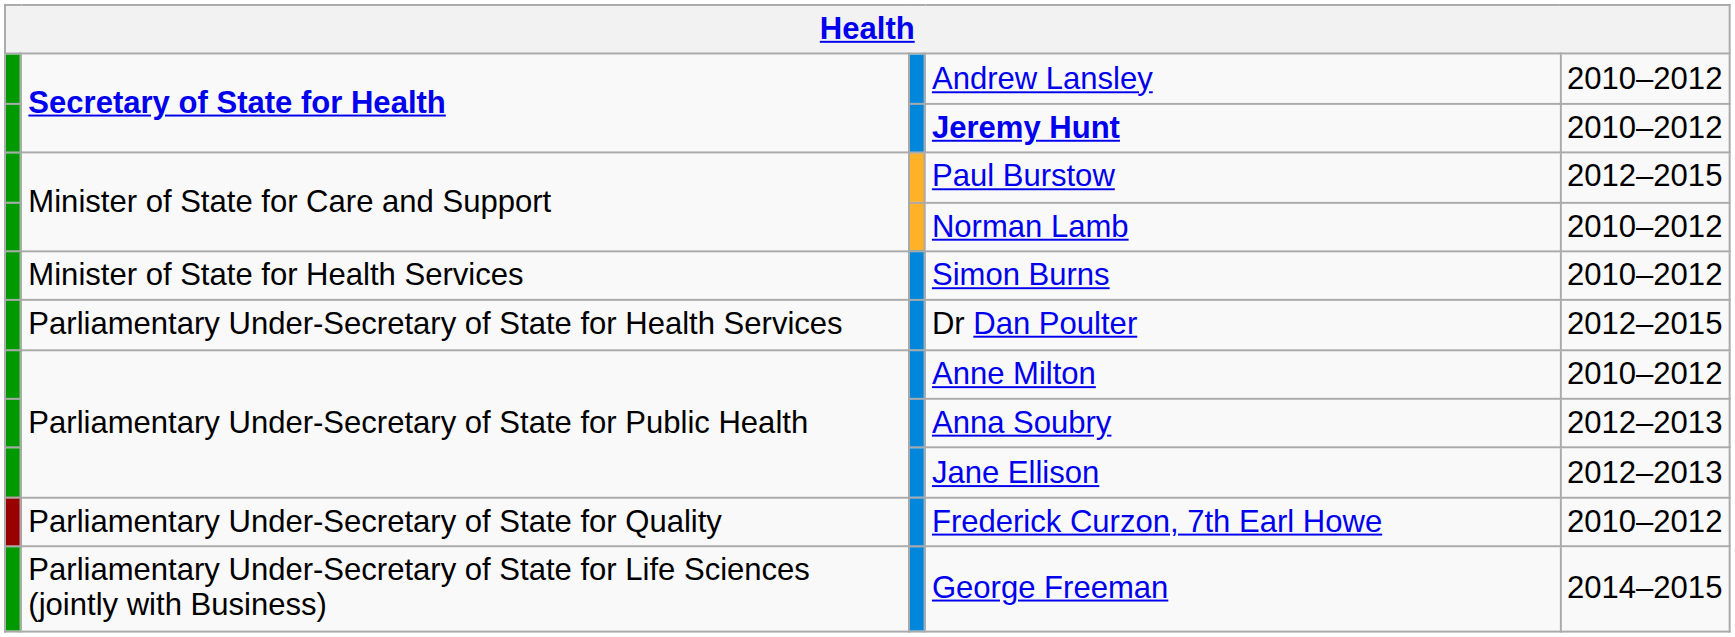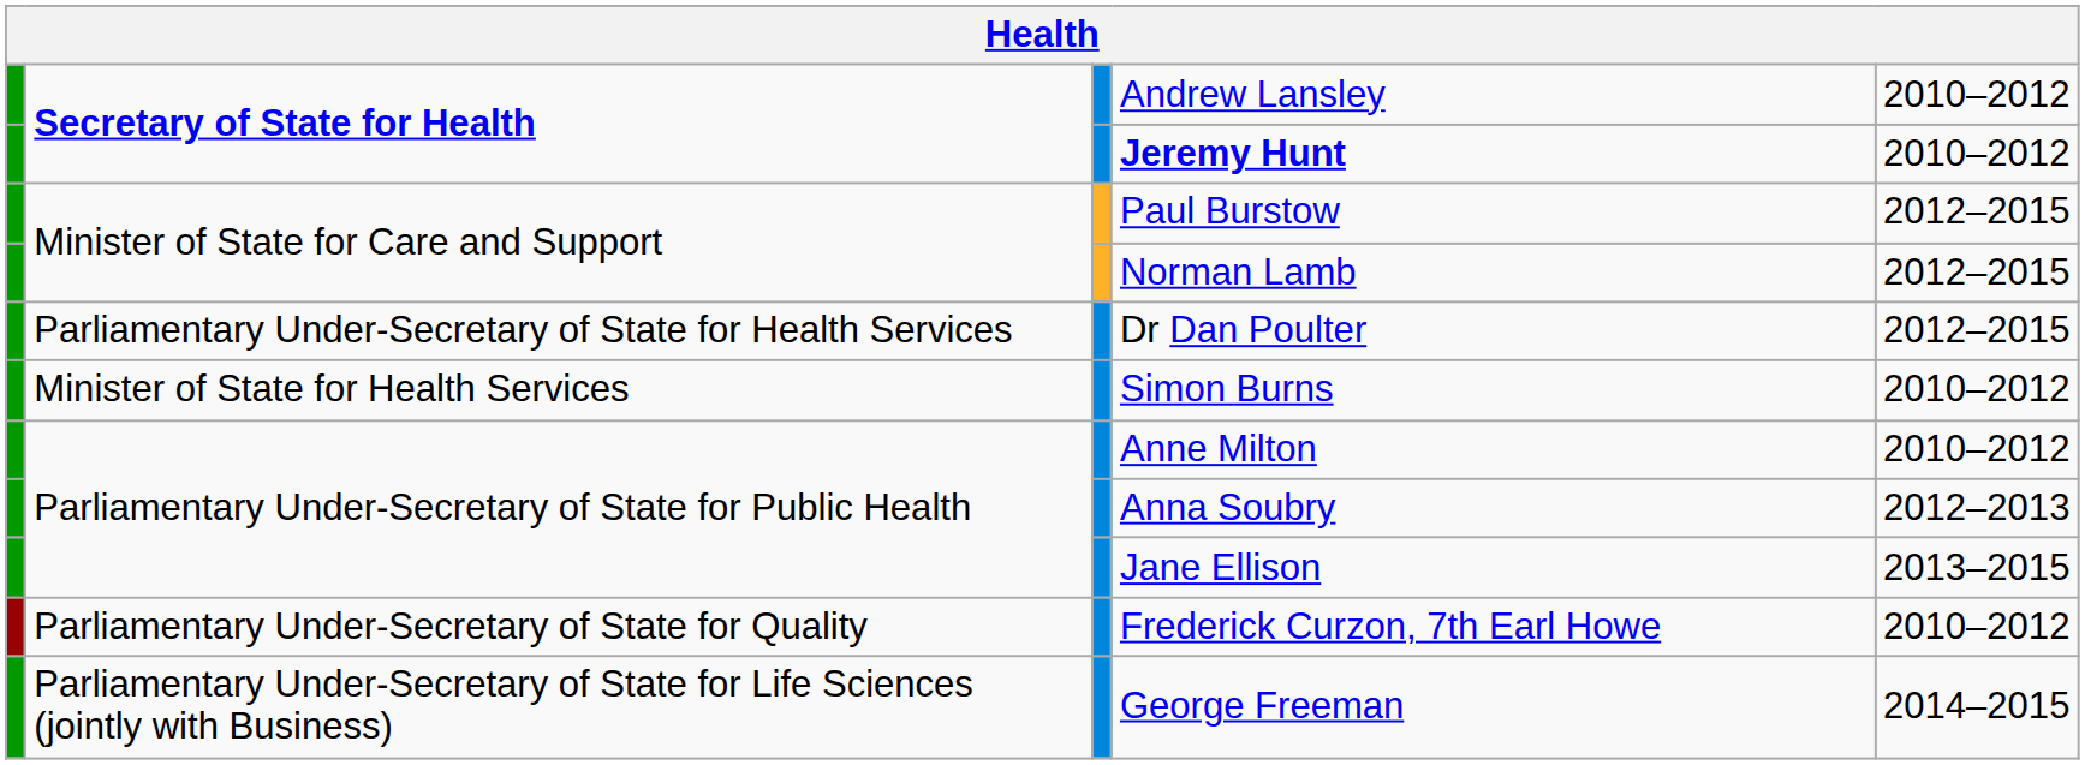Norman Lamb | column 5: 2010–2012 -> 2012–2015
rows swapped: Simon Burns <-> Dr Dan Poulter
Jane Ellison | column 5: 2012–2013 -> 2013–2015
